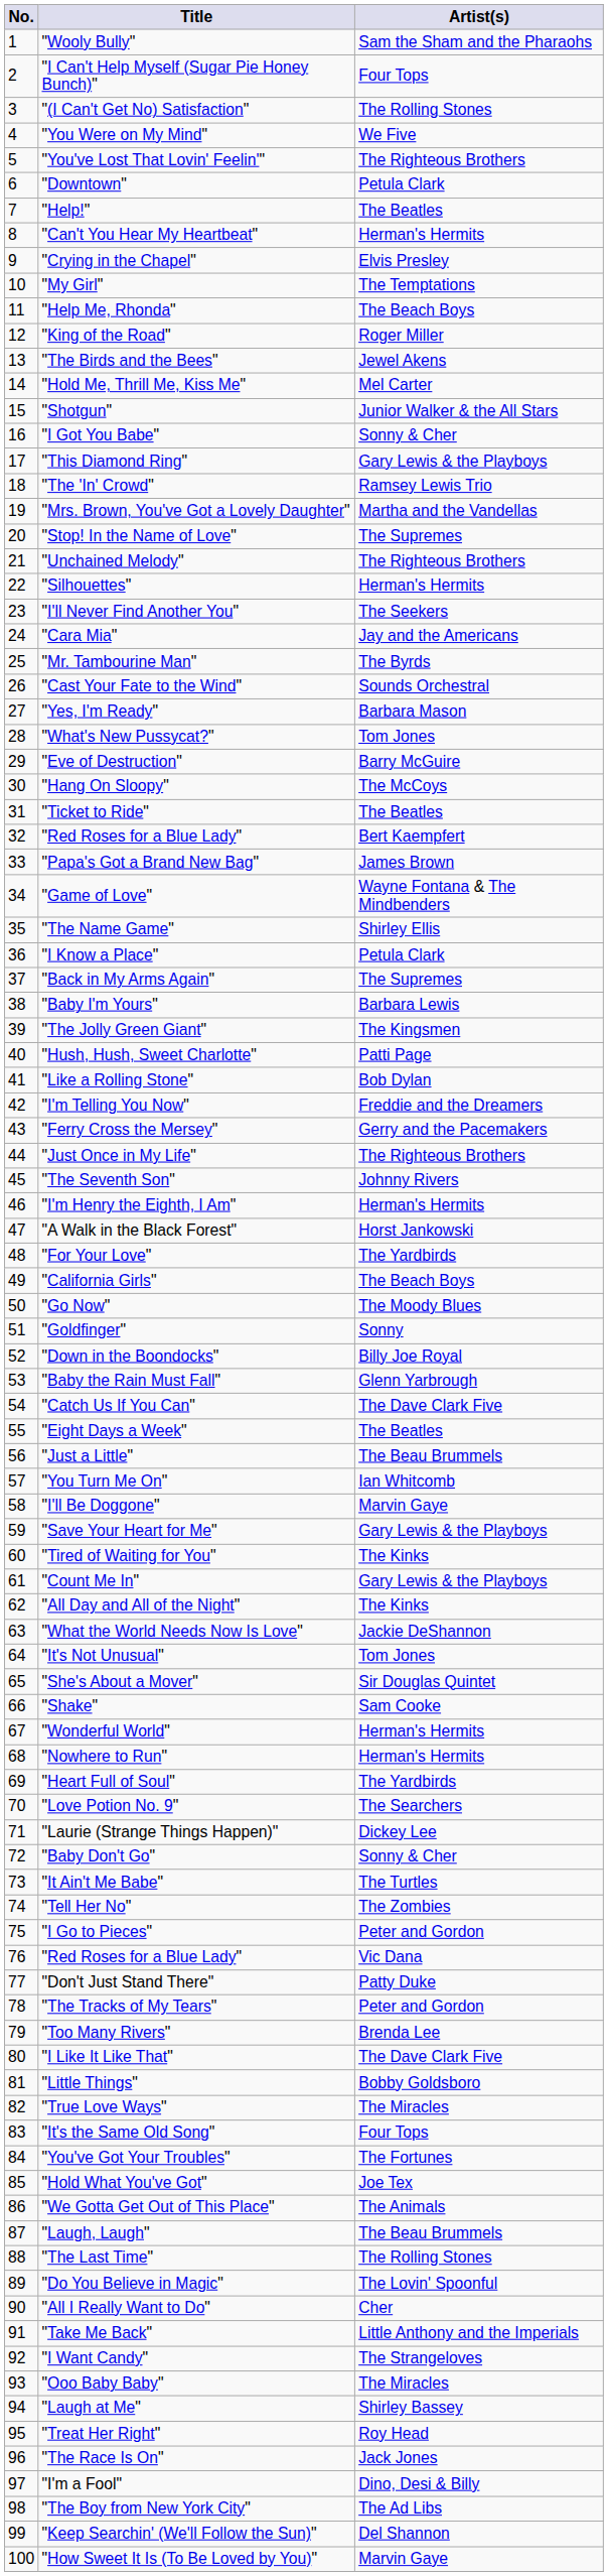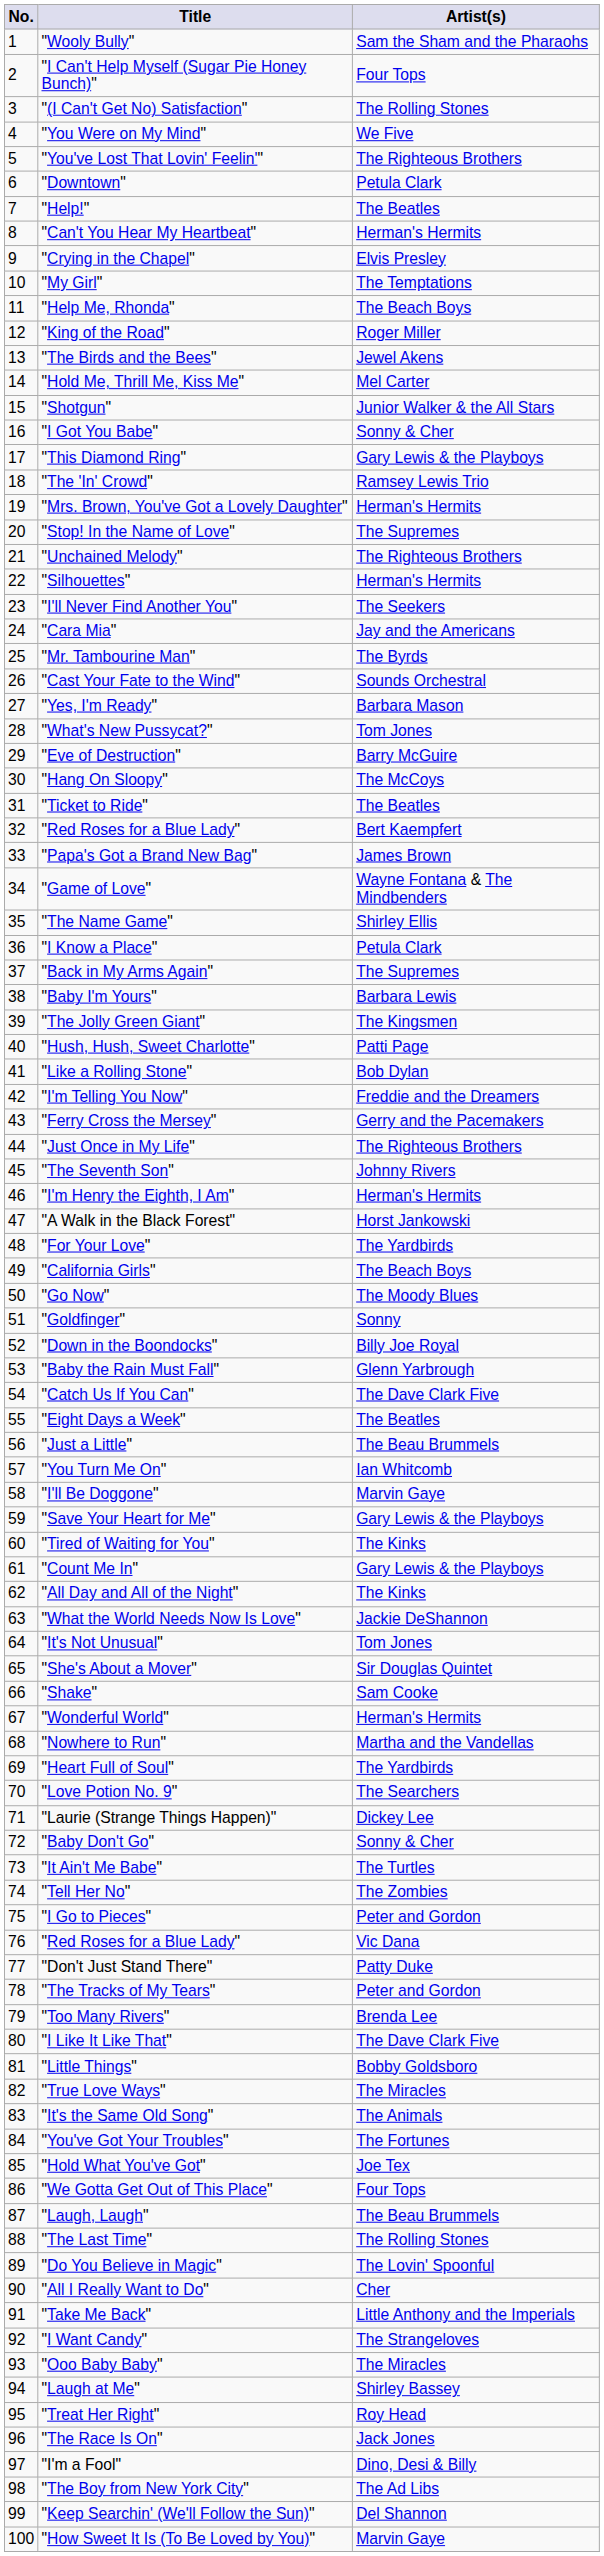"Mrs. Brown, You've Got a Lovely Daughter" | Artist(s): Martha and the Vandellas -> Herman's Hermits
"Nowhere to Run" | Artist(s): Herman's Hermits -> Martha and the Vandellas
"It's the Same Old Song" | Artist(s): Four Tops -> The Animals
"We Gotta Get Out of This Place" | Artist(s): The Animals -> Four Tops
